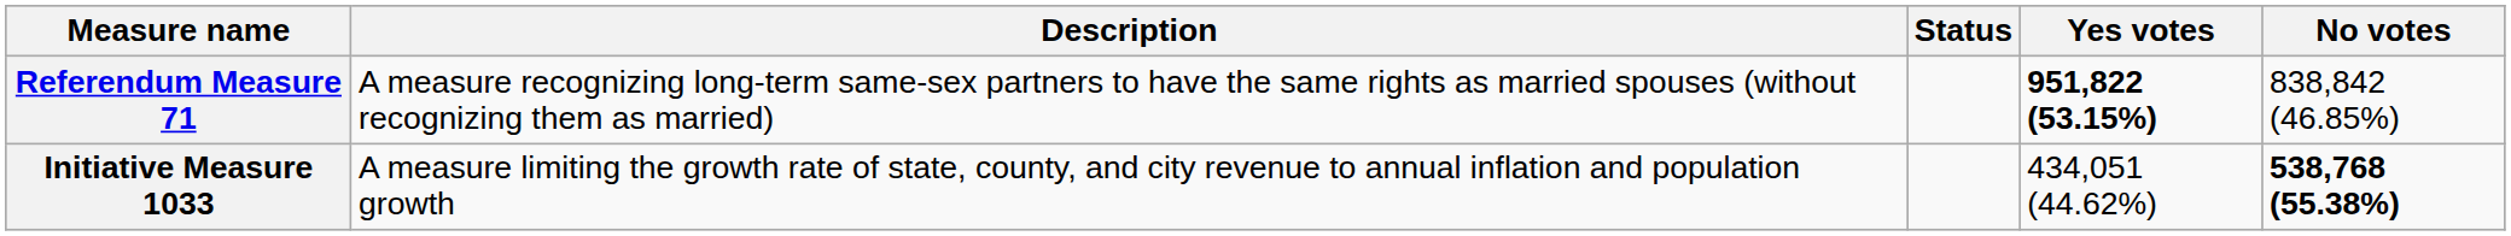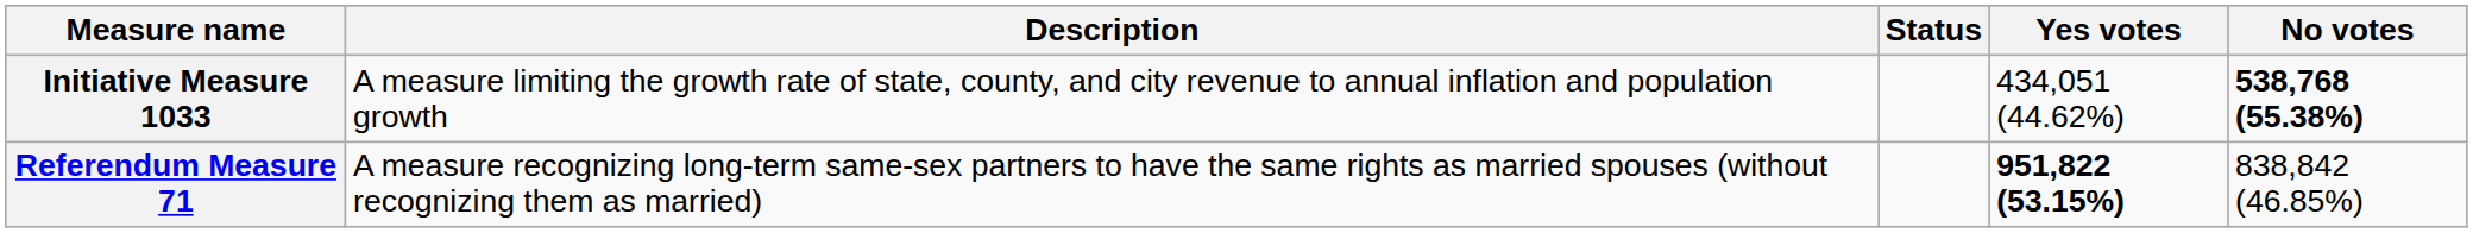rows swapped: Initiative Measure 1033 <-> Referendum Measure 71
